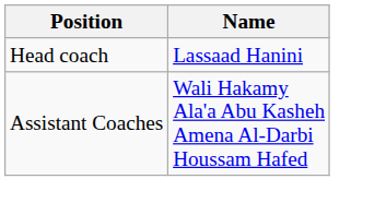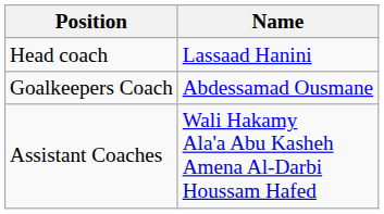+ row: Goalkeepers Coach | Abdessamad Ousmane
